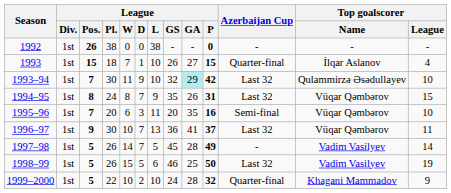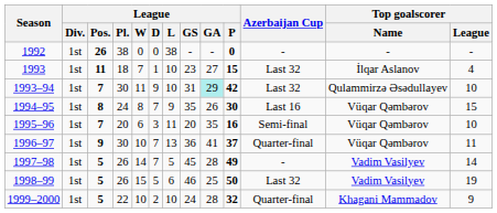1993 | League / Pos.: 15 -> 11
1993 | League / GS: 26 -> 23
1993 | Azerbaijan Cup: Quarter-final -> Last 32
1993–94 | League / GS: 32 -> 31
1994–95 | League / P: 31 -> 30
1994–95 | Azerbaijan Cup: Last 32 -> Last 16
1996–97 | Azerbaijan Cup: Last 32 -> Quarter-final
